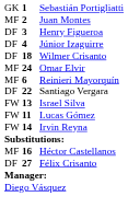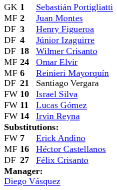Santiago Vergara | column 2: 22 -> 21
Israel Silva | column 2: 13 -> 10
+ row: FW | 7 | Erick Andino
